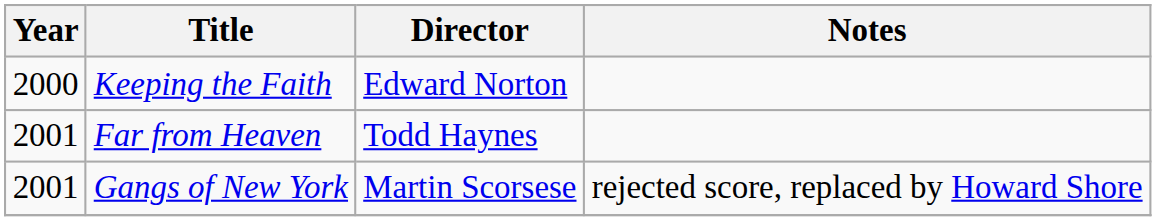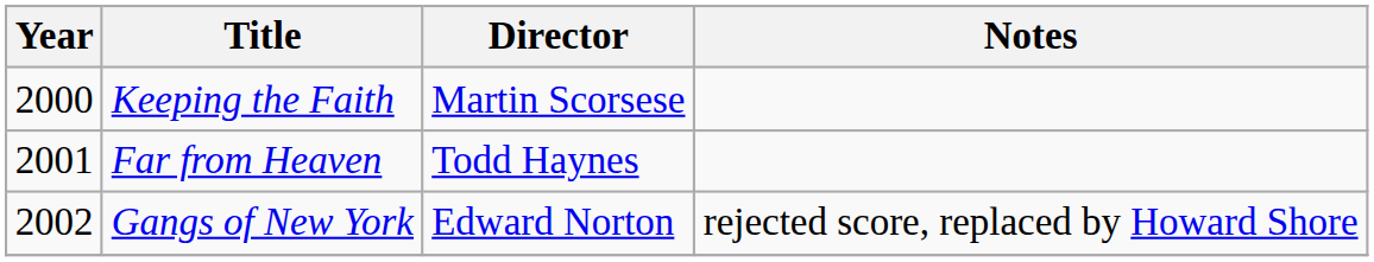Keeping the Faith | Director: Edward Norton -> Martin Scorsese
Gangs of New York | Year: 2001 -> 2002
Gangs of New York | Director: Martin Scorsese -> Edward Norton
